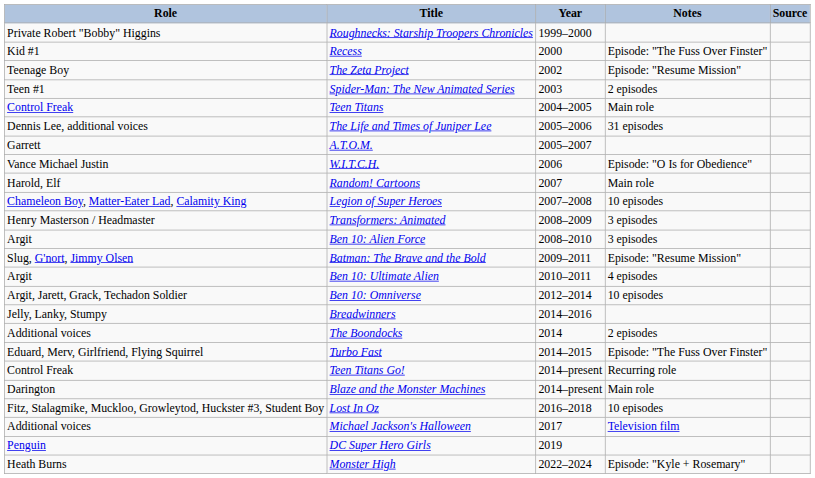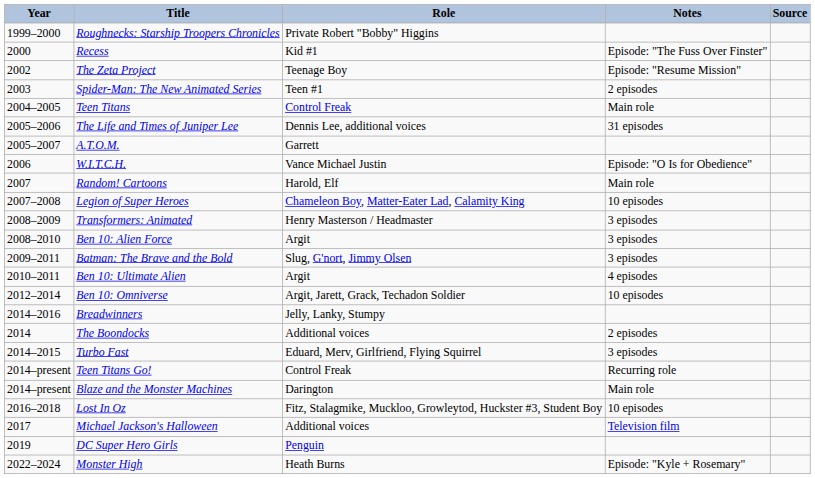columns swapped: Year <-> Role
Batman: The Brave and the Bold | Notes: Episode: "Resume Mission" -> 3 episodes
Turbo Fast | Notes: Episode: "The Fuss Over Finster" -> 3 episodes
